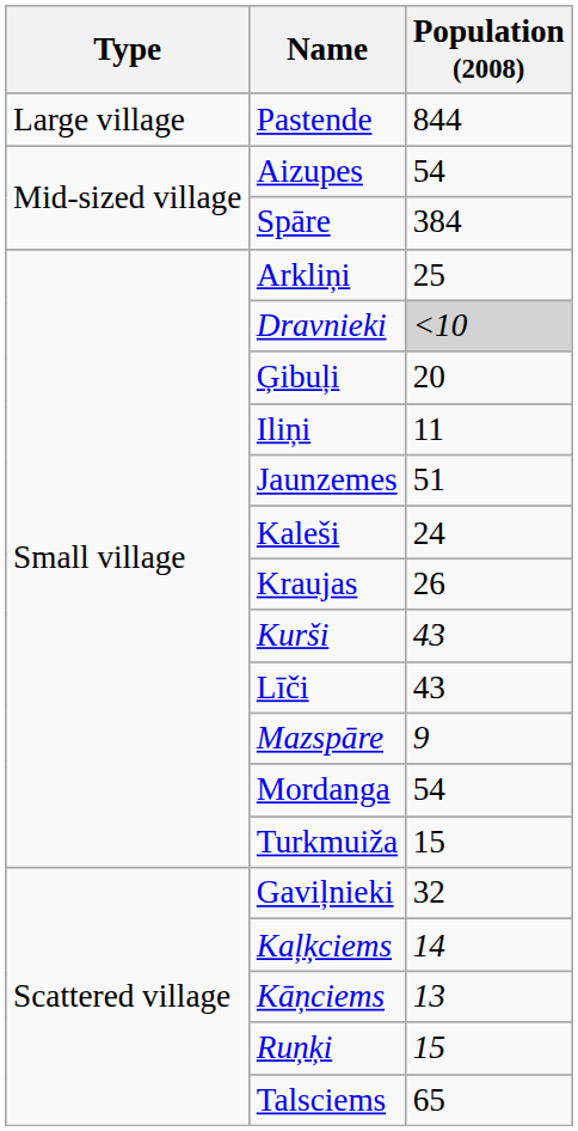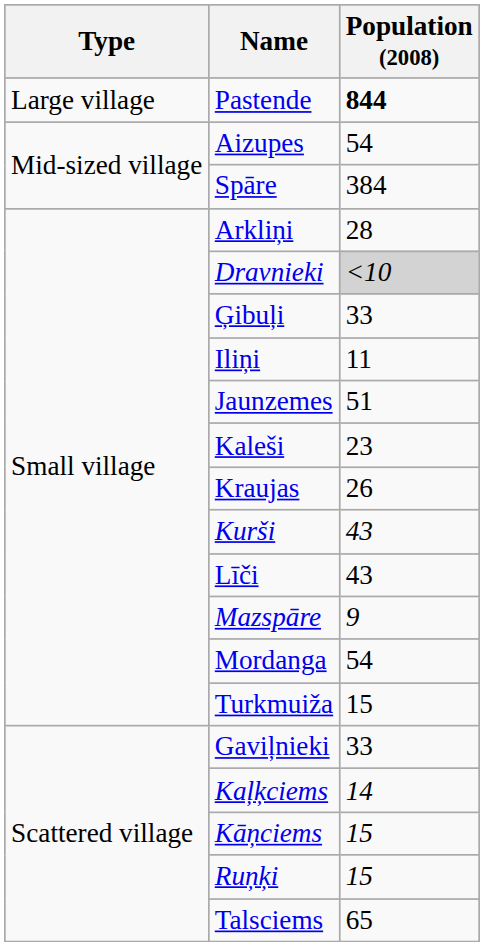Pastende | Population (2008): normal -> bold
Arkliņi | Population (2008): 25 -> 28
Ģibuļi | Population (2008): 20 -> 33
Kaleši | Population (2008): 24 -> 23
Gaviļnieki | Population (2008): 32 -> 33
Kāņciems | Population (2008): 13 -> 15
